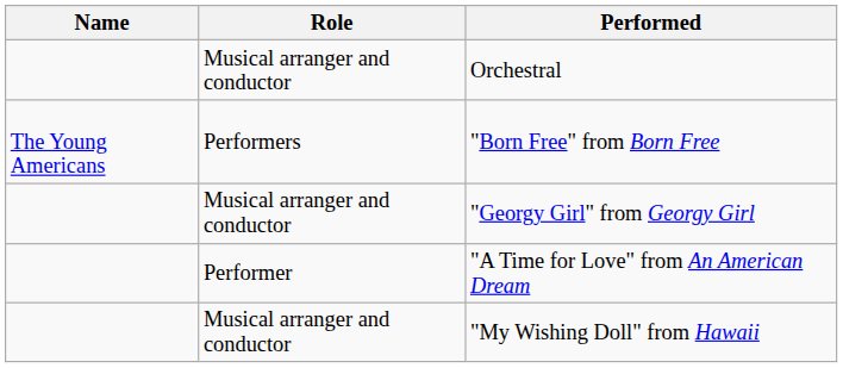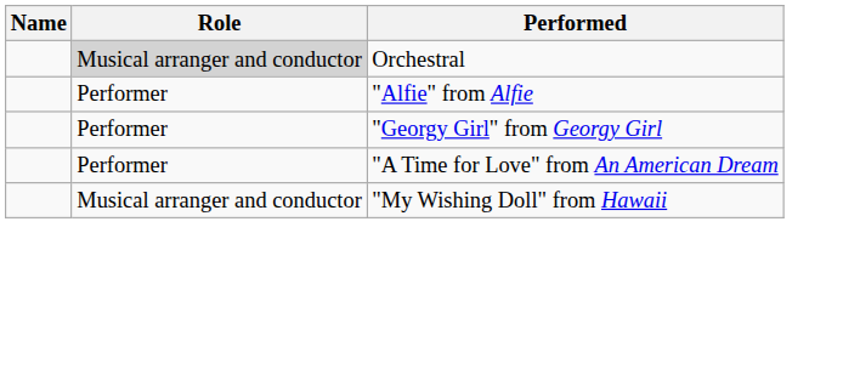Orchestral | Role: no background -> lightgrey background
+ row: Performer | "Alfie" from Alfie
- row: The Young Americans | Performers | "Born Free" from Born Free
"Georgy Girl" from Georgy Girl | Role: Musical arranger and conductor -> Performer
